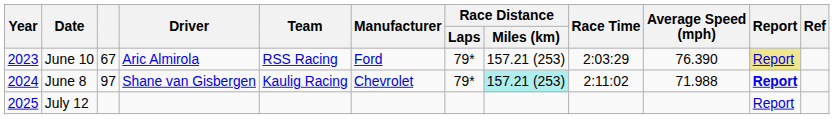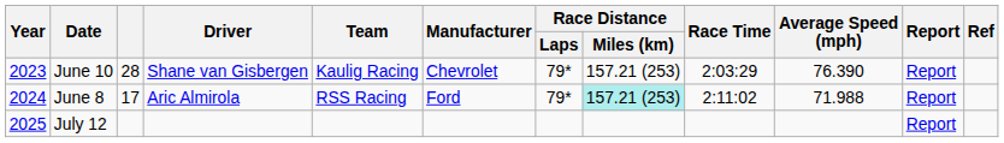June 10 | column 3: 67 -> 28
June 10 | Driver: Aric Almirola -> Shane van Gisbergen
June 10 | Team: RSS Racing -> Kaulig Racing
June 10 | Manufacturer: Ford -> Chevrolet
June 10 | Report: khaki background -> no background
June 8 | column 3: 97 -> 17
June 8 | Driver: Shane van Gisbergen -> Aric Almirola
June 8 | Team: Kaulig Racing -> RSS Racing
June 8 | Manufacturer: Chevrolet -> Ford
June 8 | Report: bold -> normal
